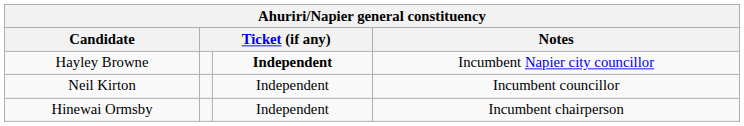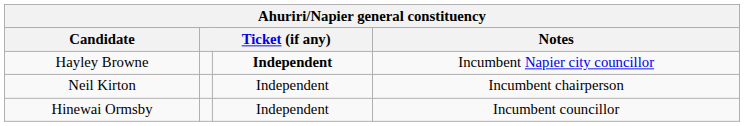Neil Kirton | Notes: Incumbent councillor -> Incumbent chairperson
Hinewai Ormsby | Notes: Incumbent chairperson -> Incumbent councillor
